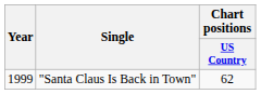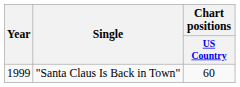"Santa Claus Is Back in Town" | Chart positions / US Country: 62 -> 60
